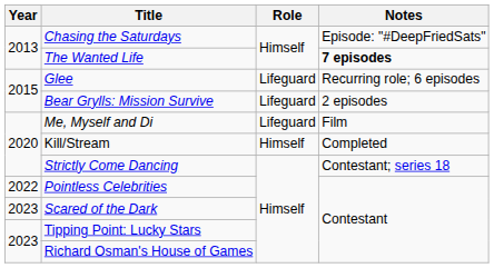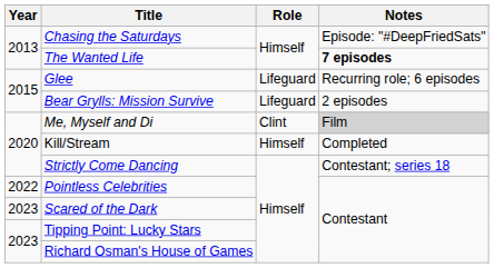Me, Myself and Di | Role: Lifeguard -> Clint
Me, Myself and Di | Notes: no background -> lightgrey background
